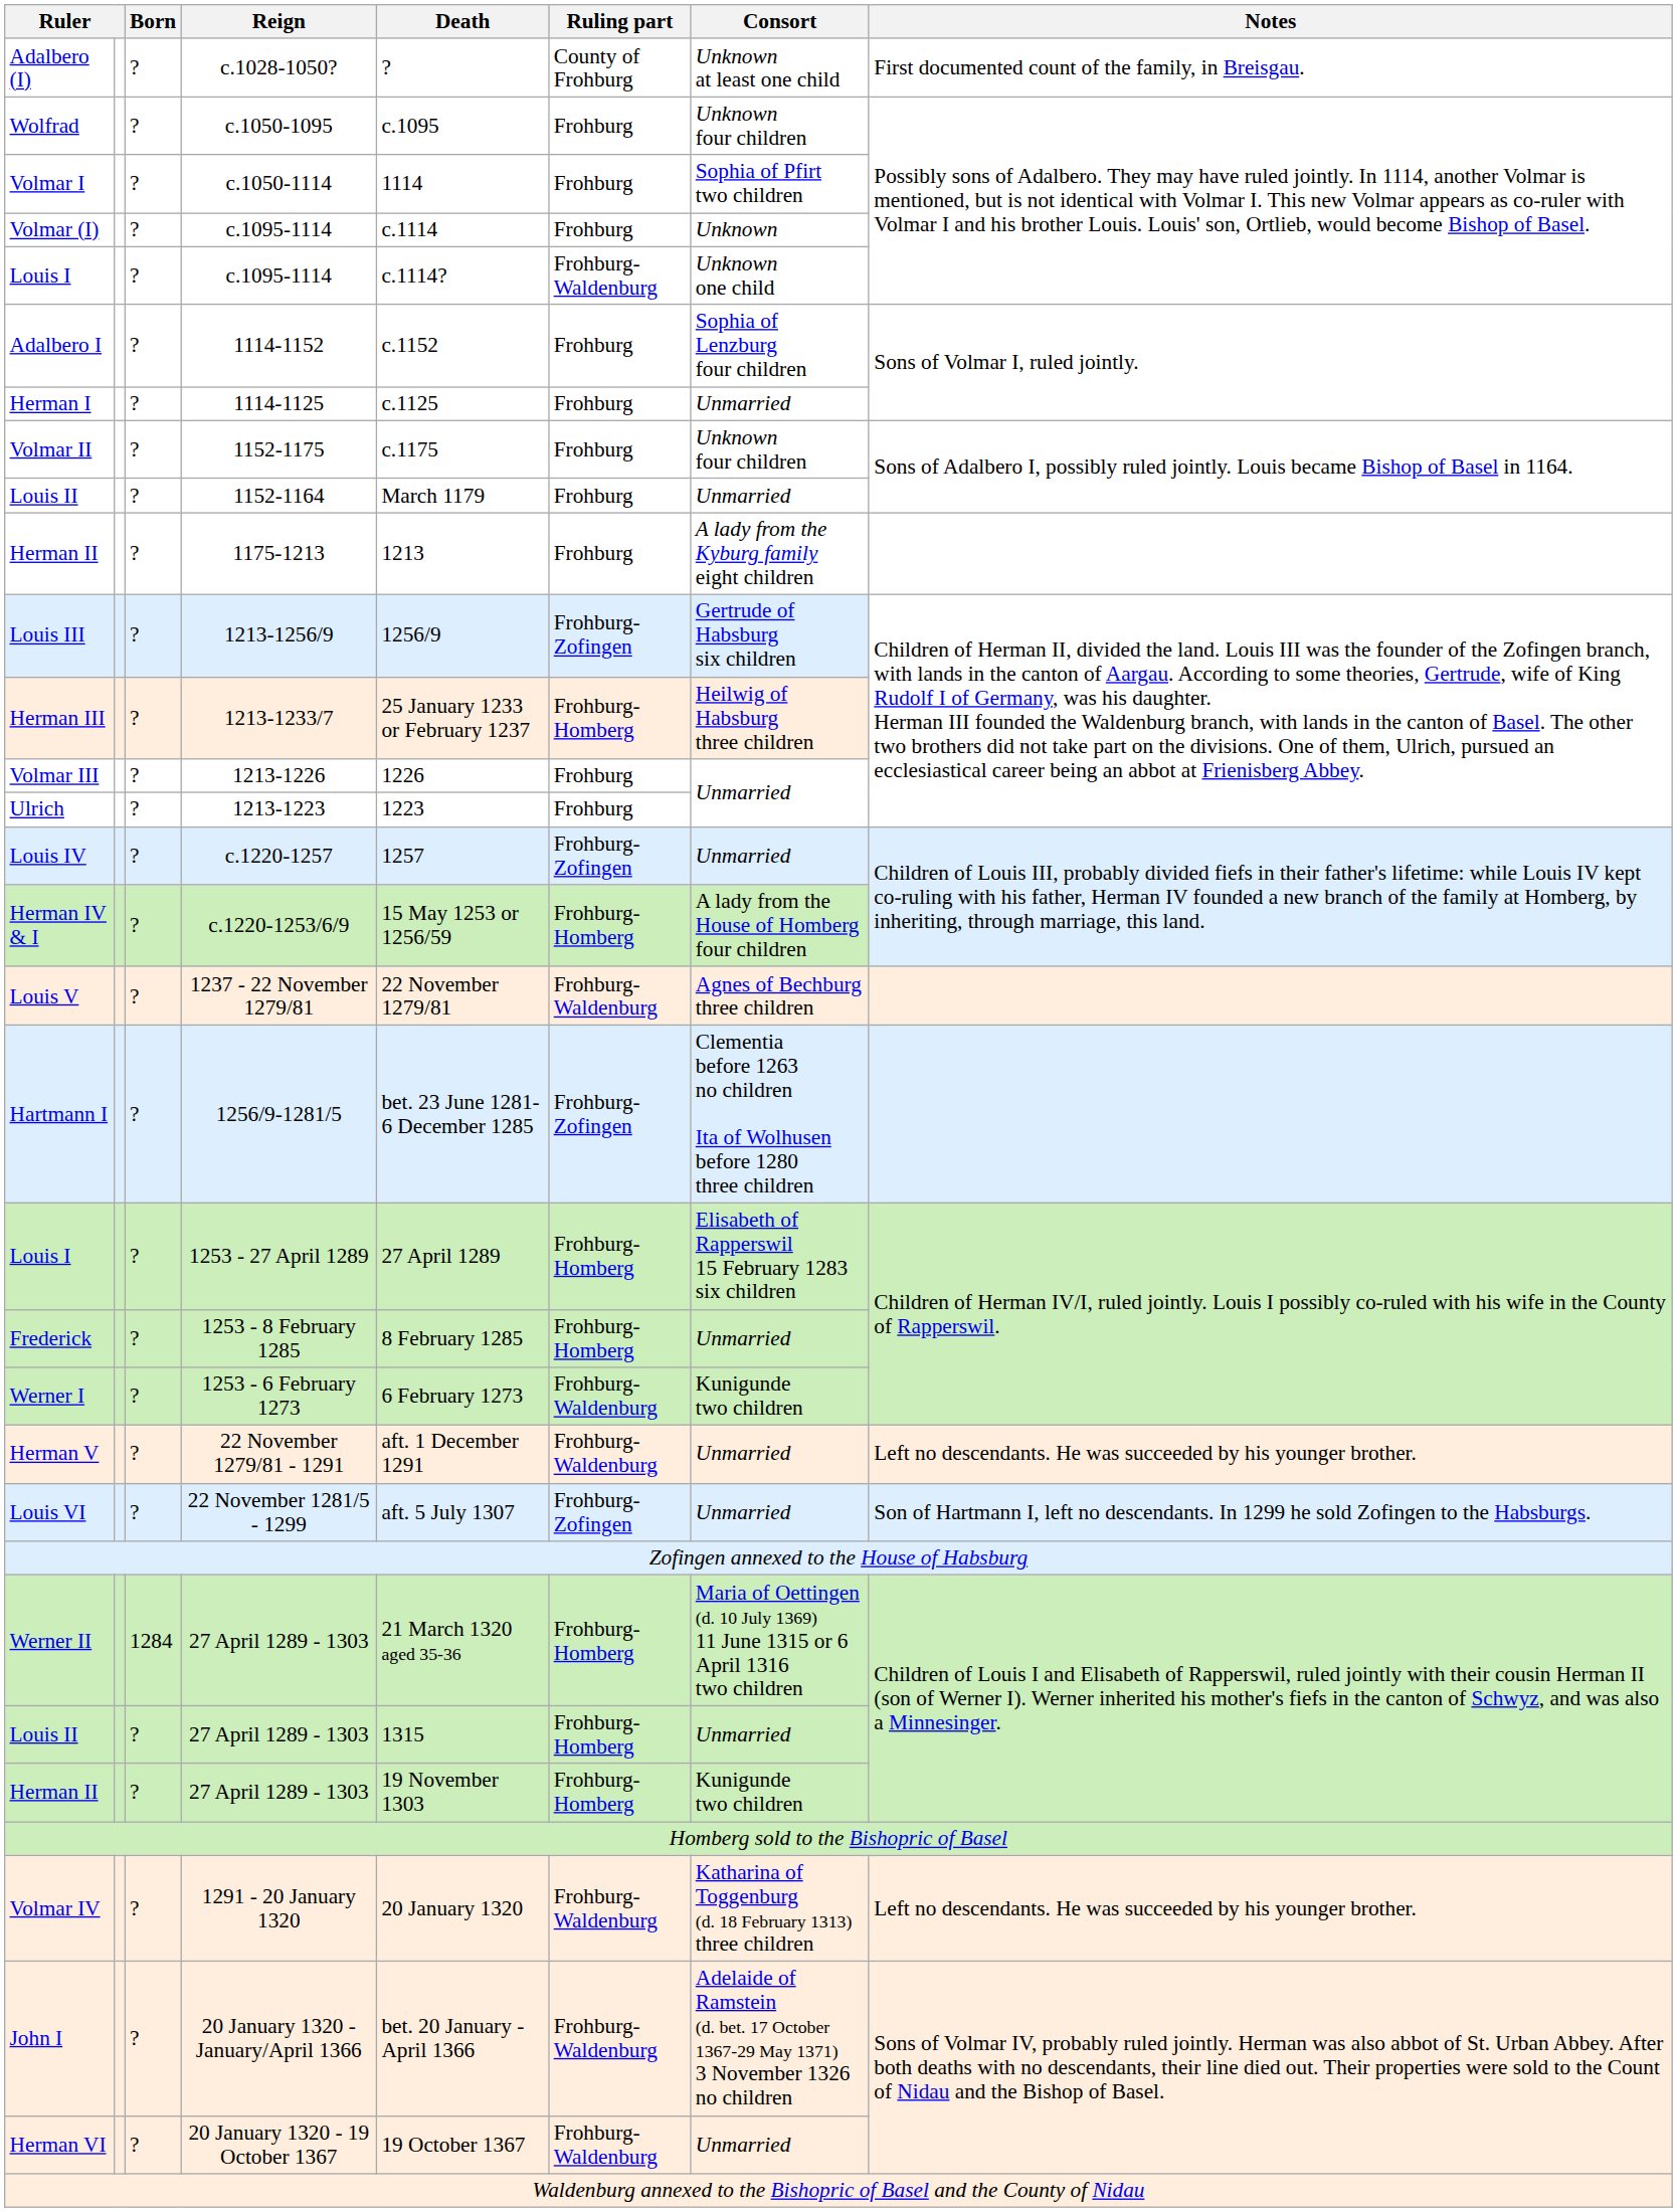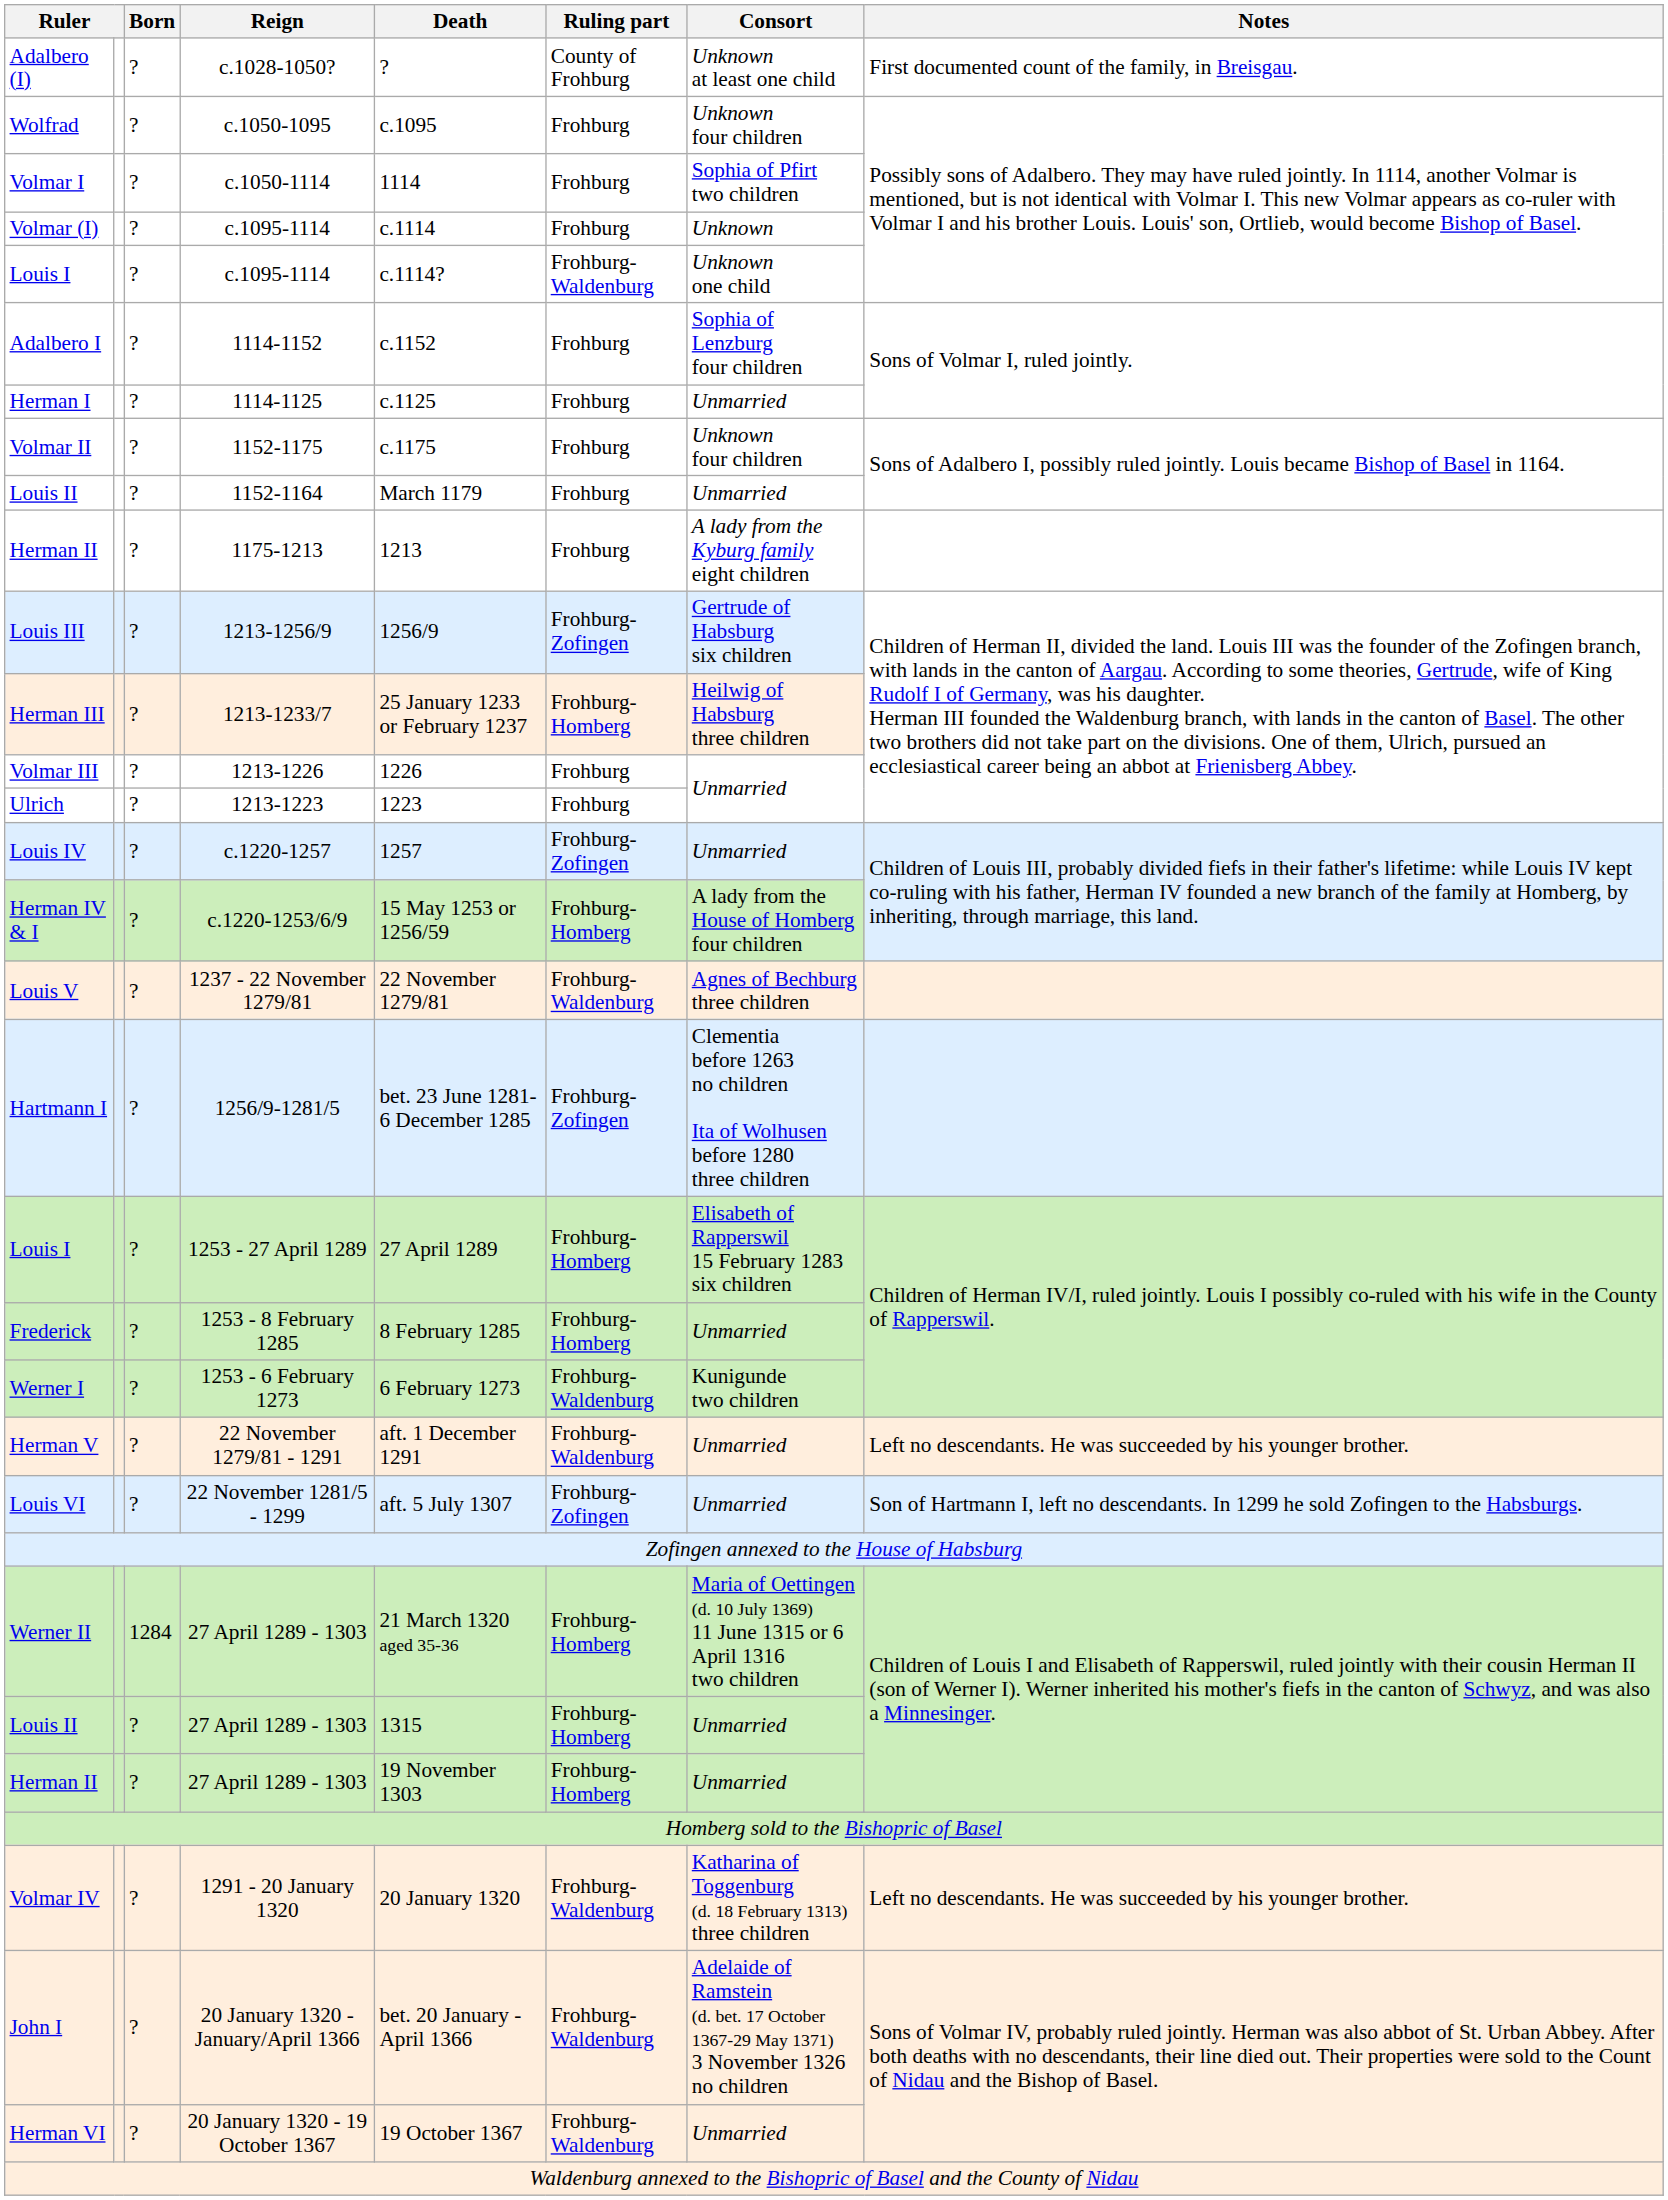Herman II / 27 April 1289 - 1303 | Consort: Kunigunde two children -> Unmarried
